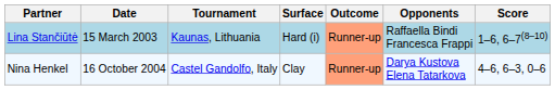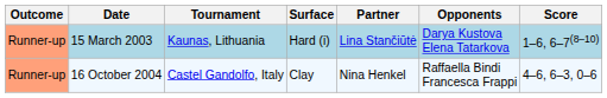columns swapped: Outcome <-> Partner
15 March 2003 | Opponents: Raffaella Bindi Francesca Frappi -> Darya Kustova Elena Tatarkova
16 October 2004 | Opponents: Darya Kustova Elena Tatarkova -> Raffaella Bindi Francesca Frappi
